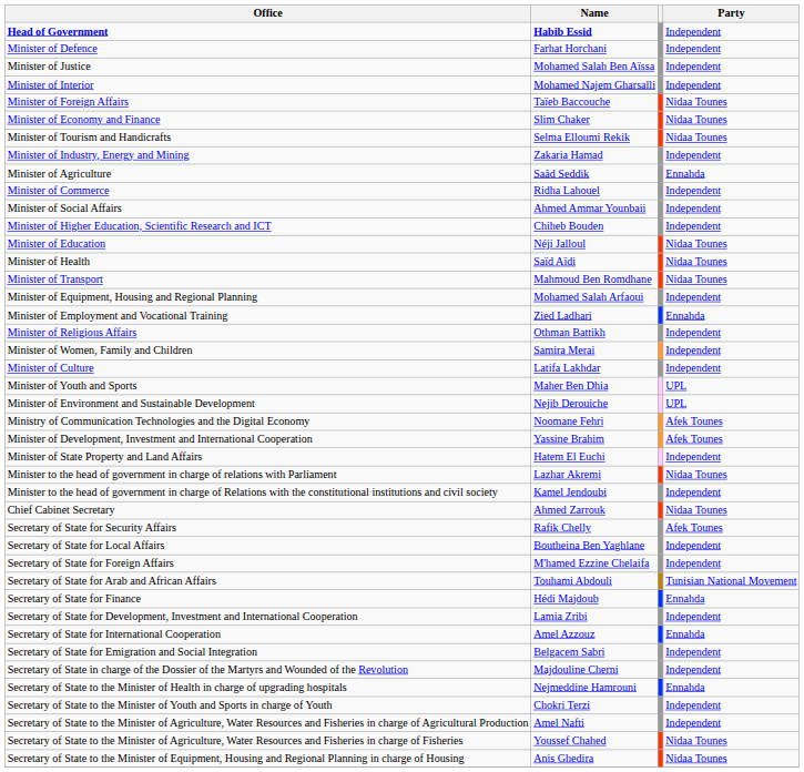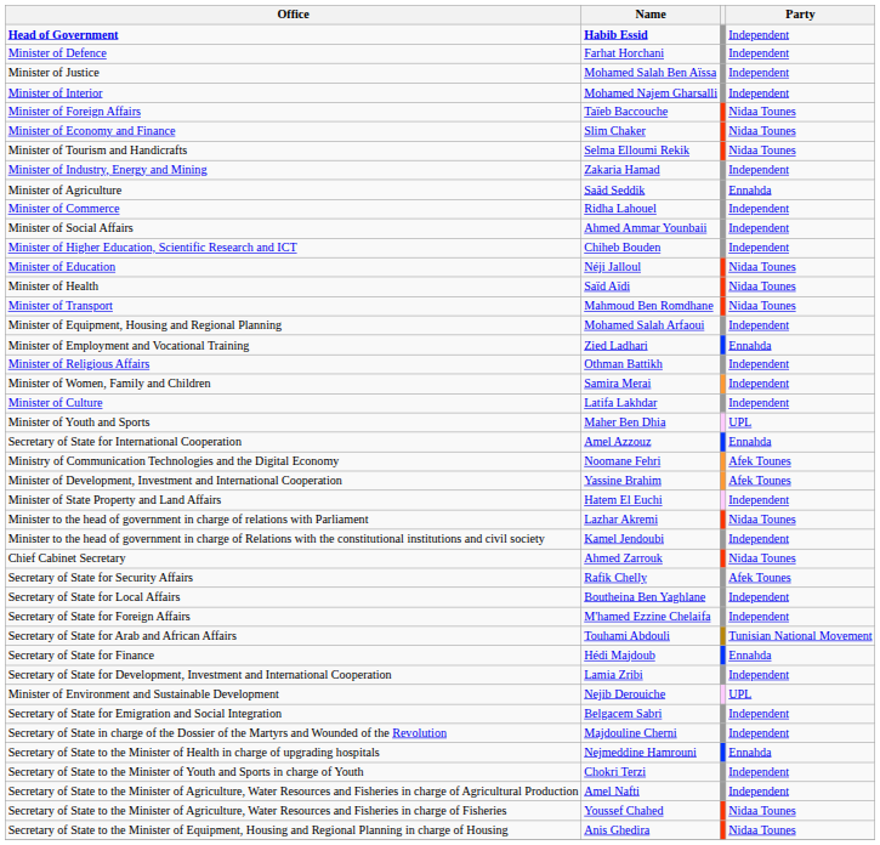rows swapped: Minister of Environment and Sustainable Development <-> Secretary of State for International Cooperation
